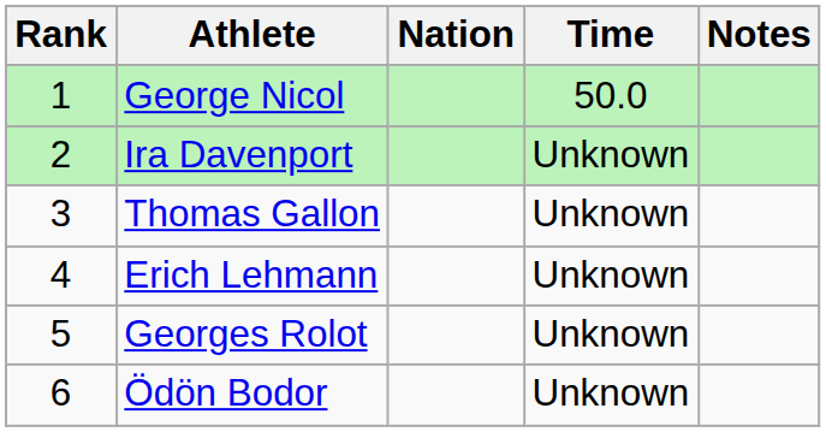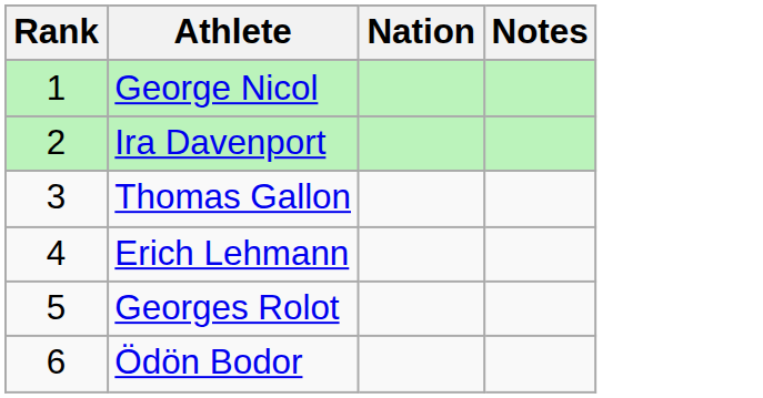- column: Time | 50.0 | Unknown | Unknown | Unknown | Unknown | Unknown
